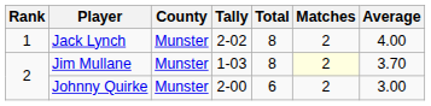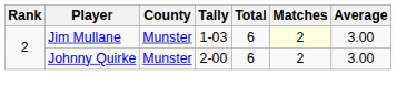- row: 1 | Jack Lynch | Munster | 2-02 | 8 | 2 | 4.00
Jim Mullane | Total: 8 -> 6
Jim Mullane | Average: 3.70 -> 3.00
